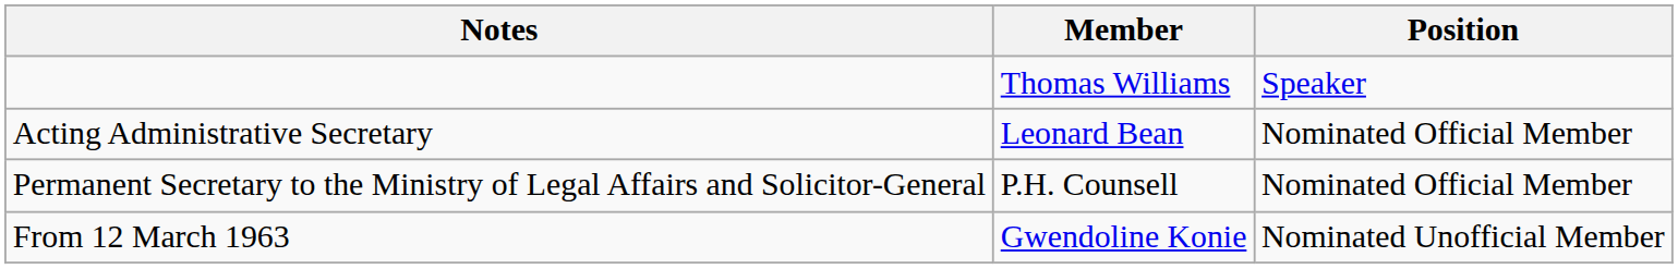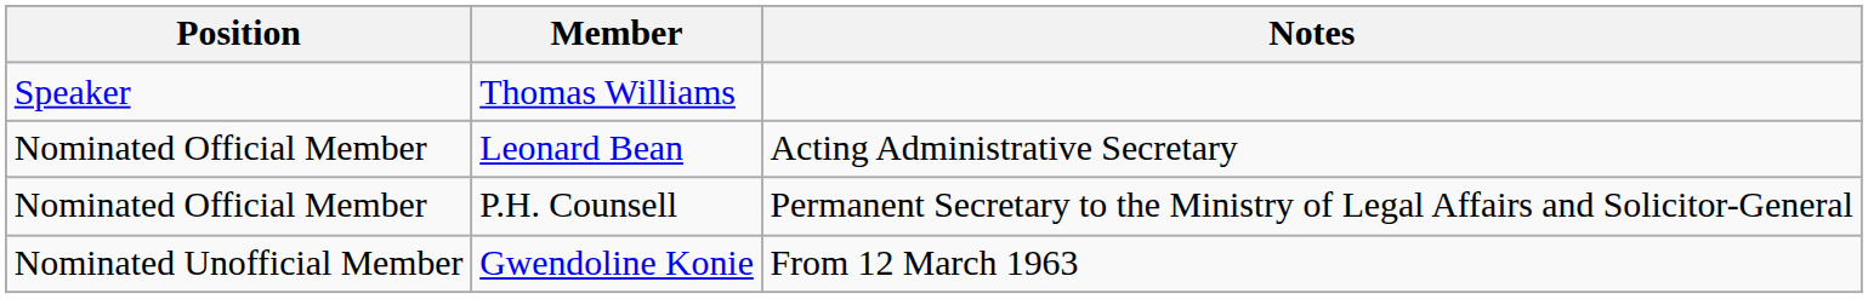columns swapped: Position <-> Notes
